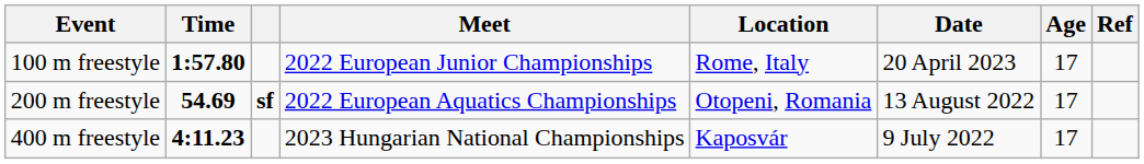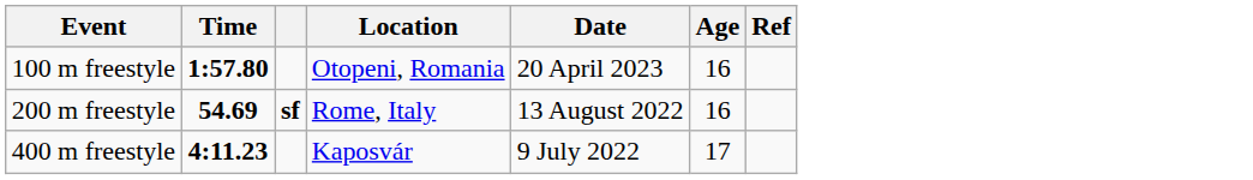- column: Meet | 2022 European Junior Championships | 2022 European Aquatics Championships | 2023 Hungarian National Championships
100 m freestyle | Location: Rome, Italy -> Otopeni, Romania
100 m freestyle | Age: 17 -> 16
200 m freestyle | Location: Otopeni, Romania -> Rome, Italy
200 m freestyle | Age: 17 -> 16
